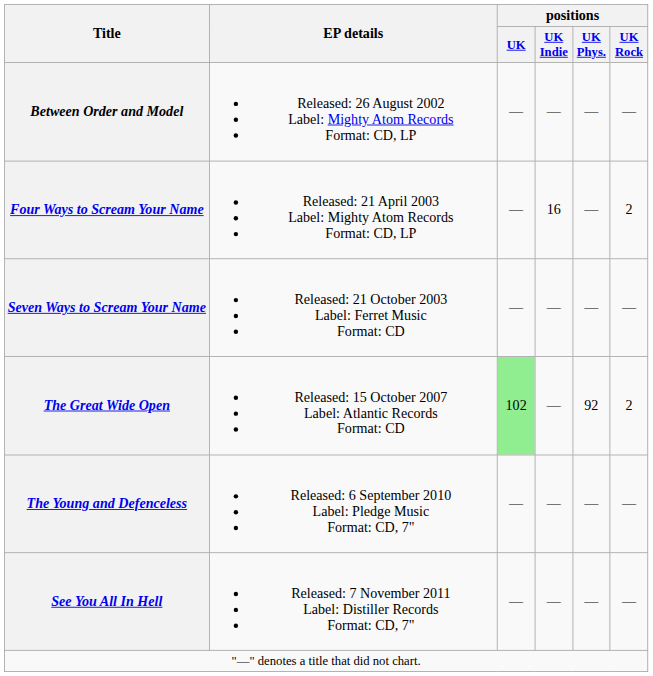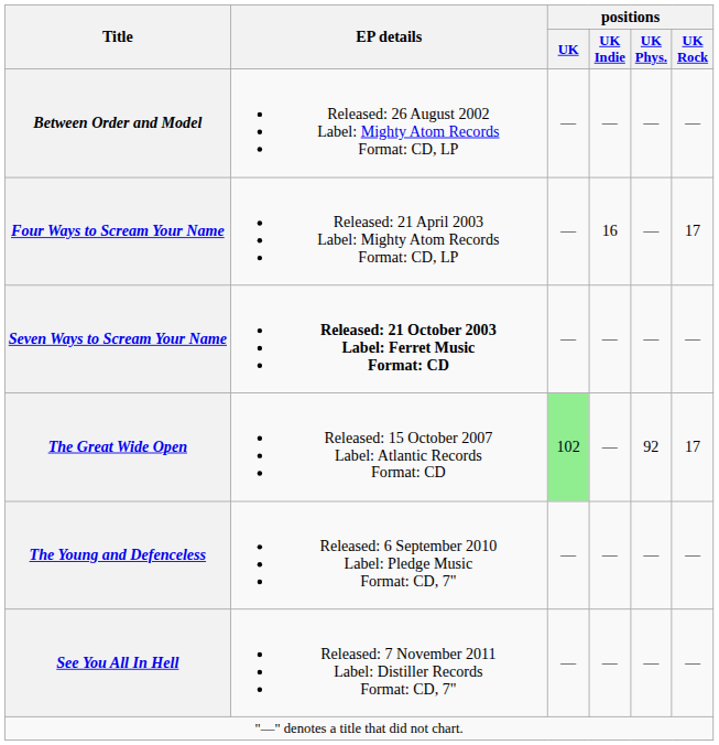Four Ways to Scream Your Name | positions / UK Rock: 2 -> 17
Seven Ways to Scream Your Name | EP details: normal -> bold
The Great Wide Open | positions / UK Rock: 2 -> 17
